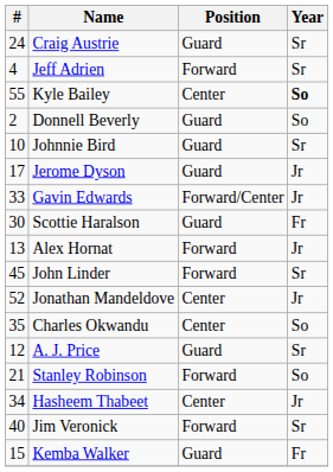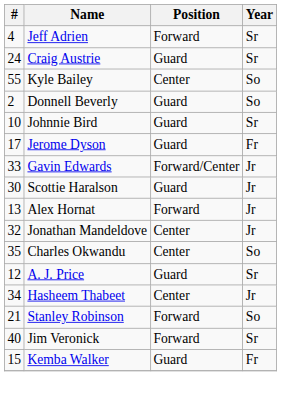rows swapped: Jeff Adrien <-> Craig Austrie
Kyle Bailey | Year: bold -> normal
Jerome Dyson | Year: Jr -> Fr
Scottie Haralson | Year: Fr -> Jr
- row: 45 | John Linder | Forward | Sr
Jonathan Mandeldove | #: 52 -> 32
rows swapped: Stanley Robinson <-> Hasheem Thabeet
